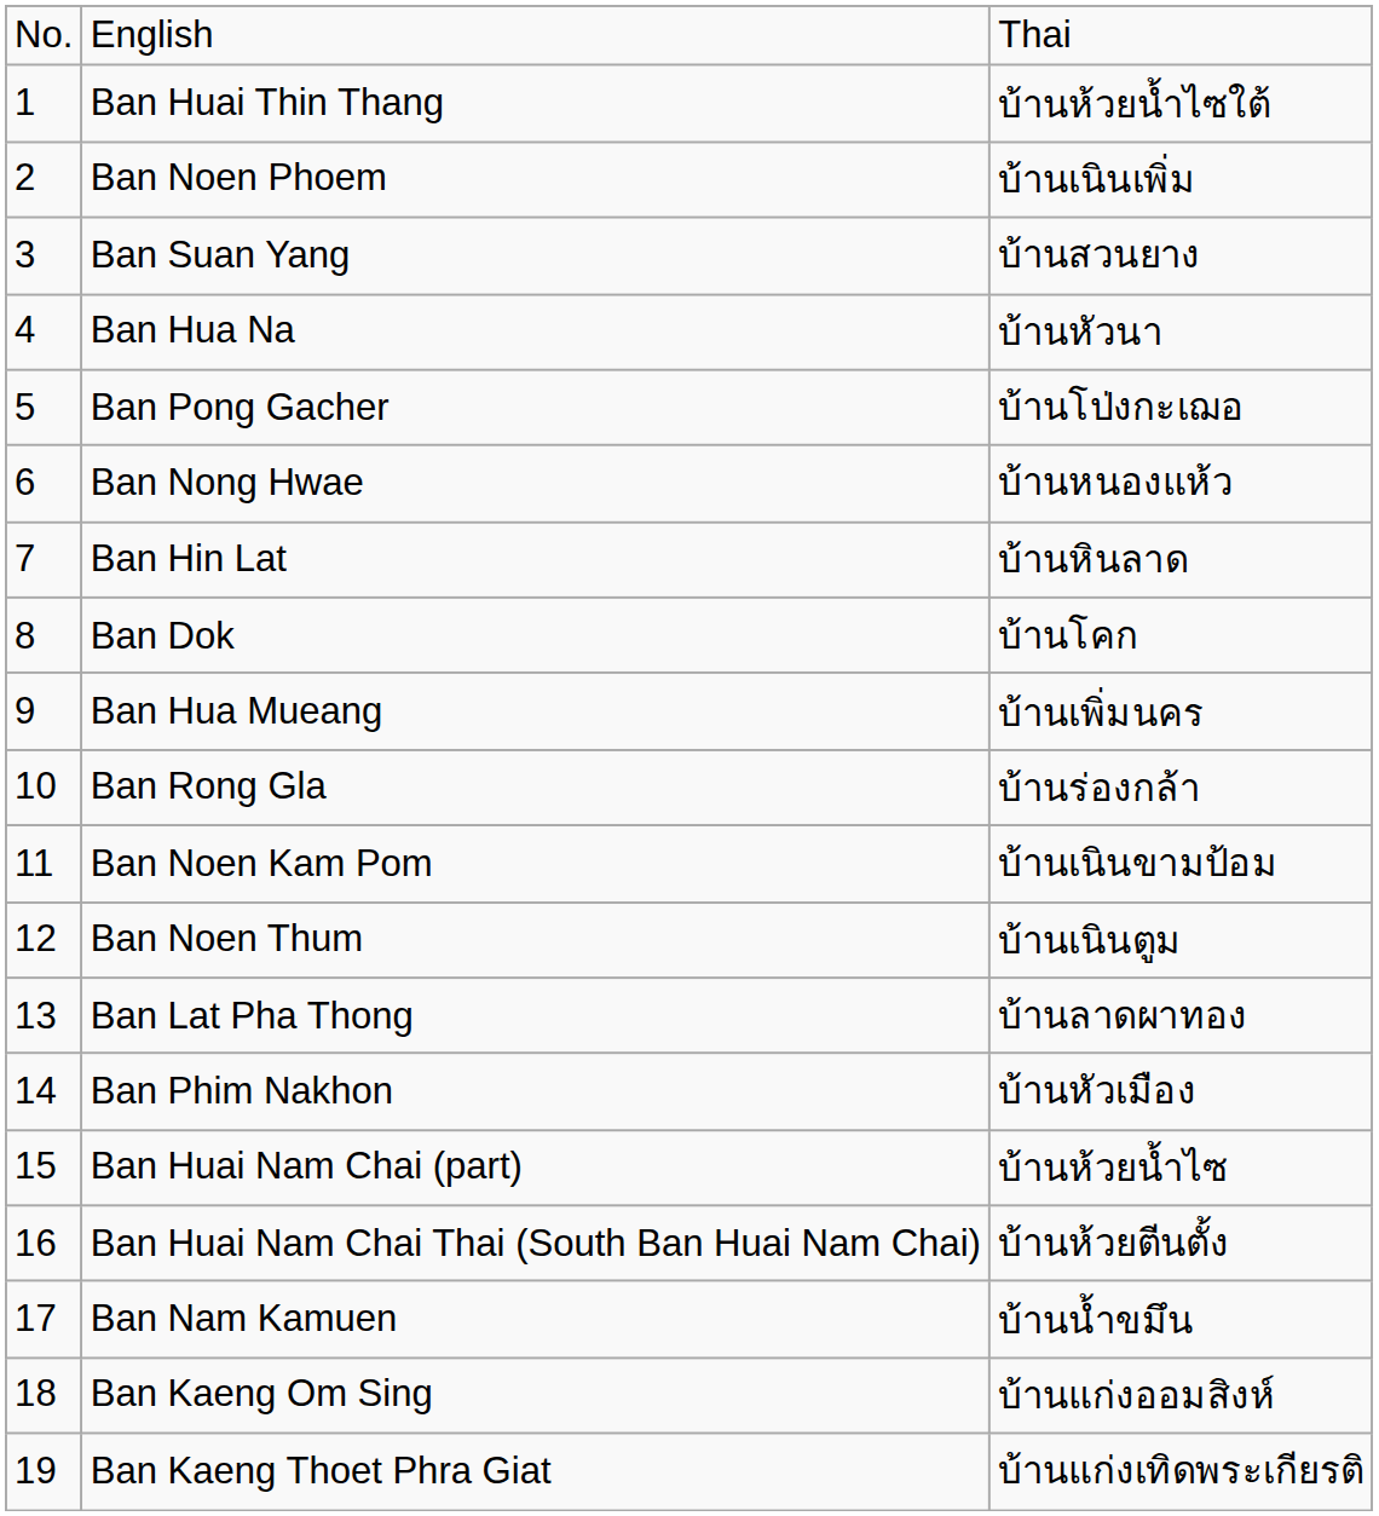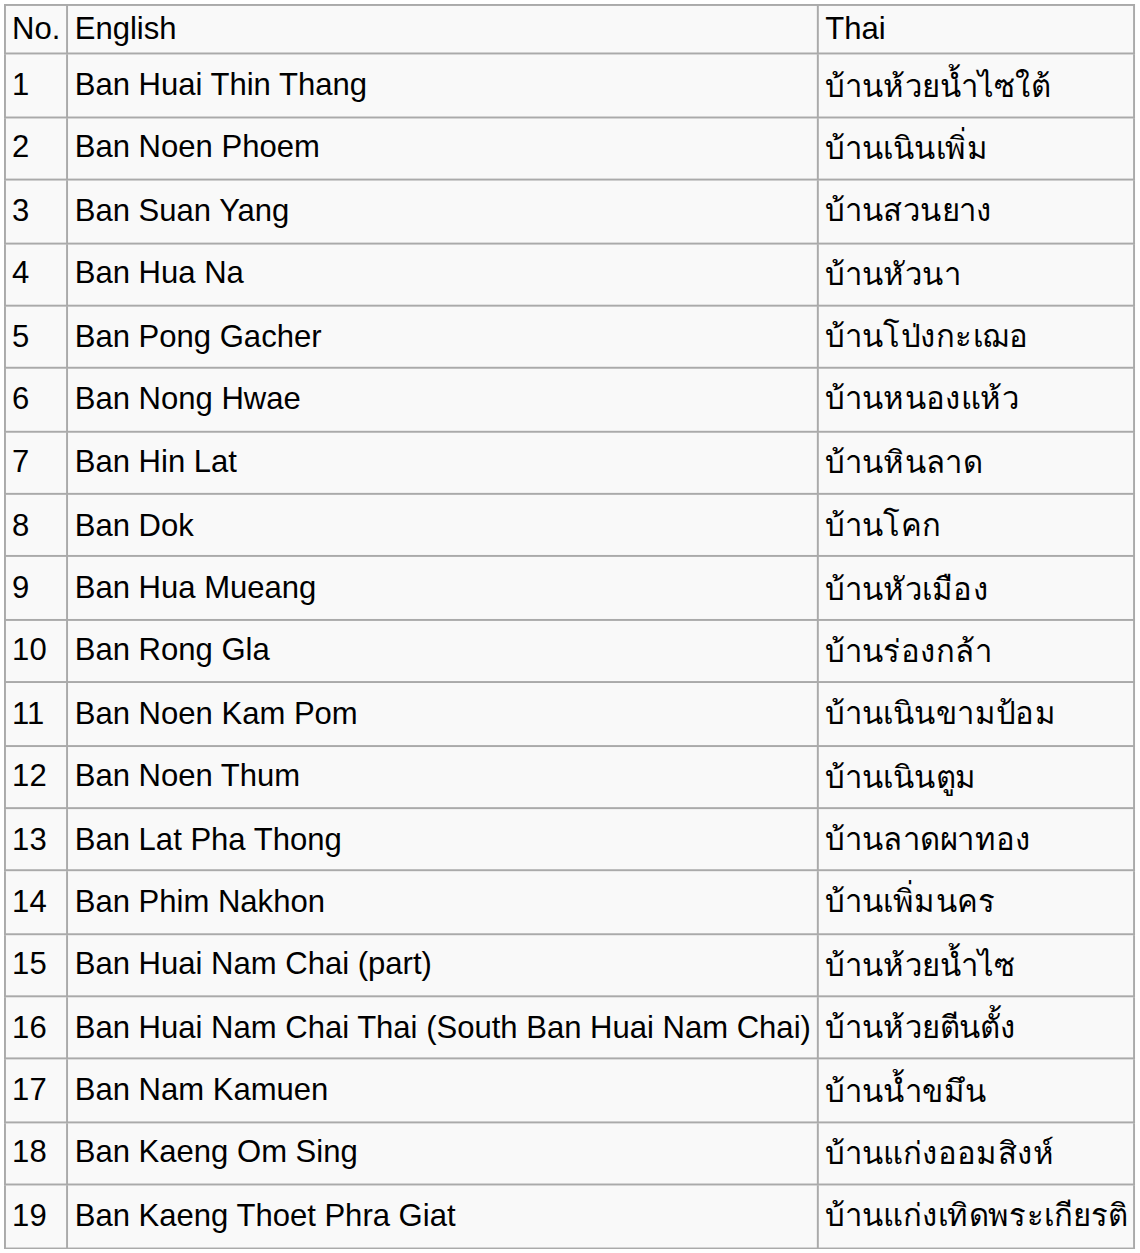Ban Hua Mueang | column 3: บ้านเพิ่มนคร -> บ้านหัวเมือง
Ban Phim Nakhon | column 3: บ้านหัวเมือง -> บ้านเพิ่มนคร
